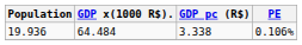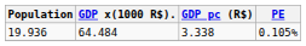19.936 | PE: 0.106% -> 0.105%
